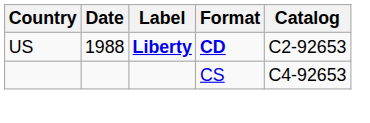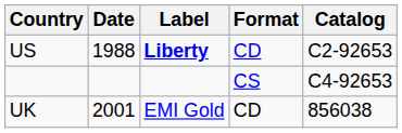US | Format: bold -> normal
+ row: UK | 2001 | EMI Gold | CD | 856038
